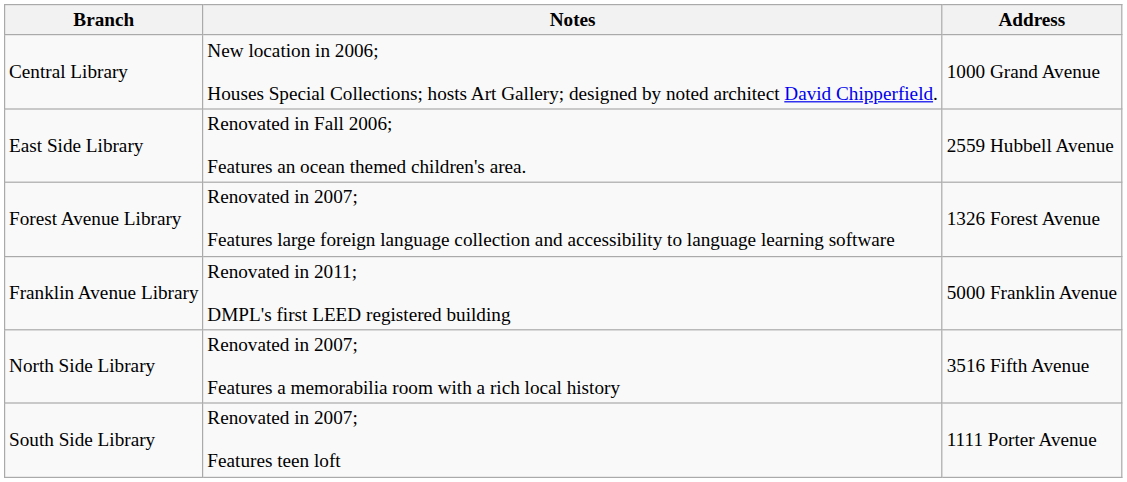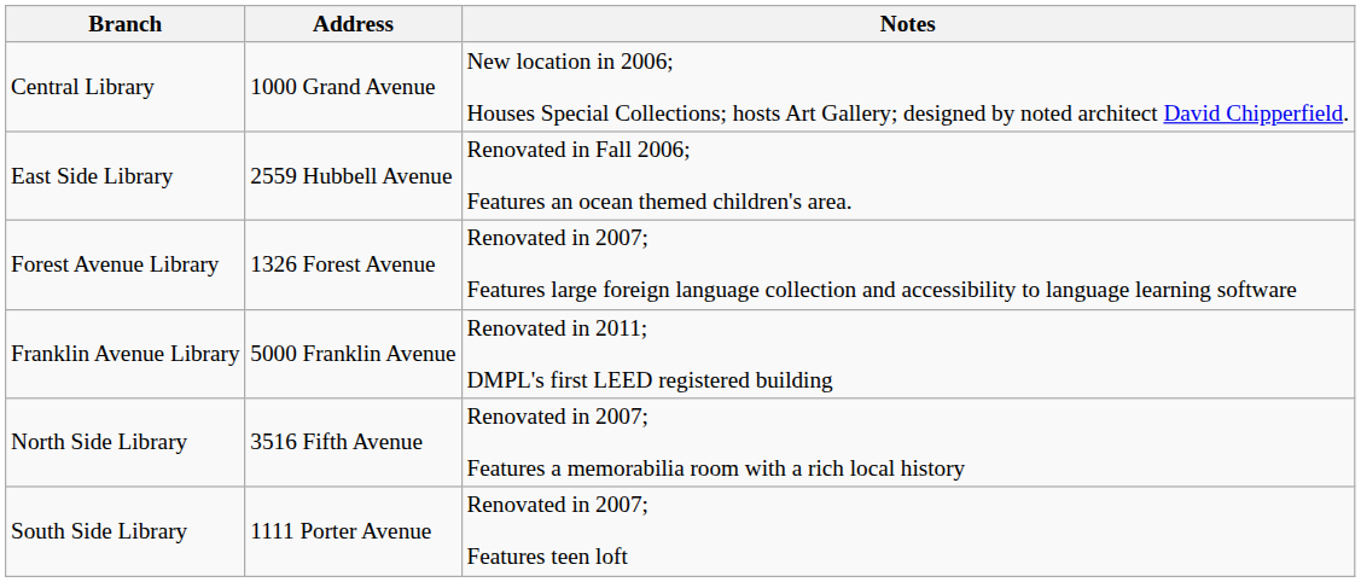columns swapped: Address <-> Notes
